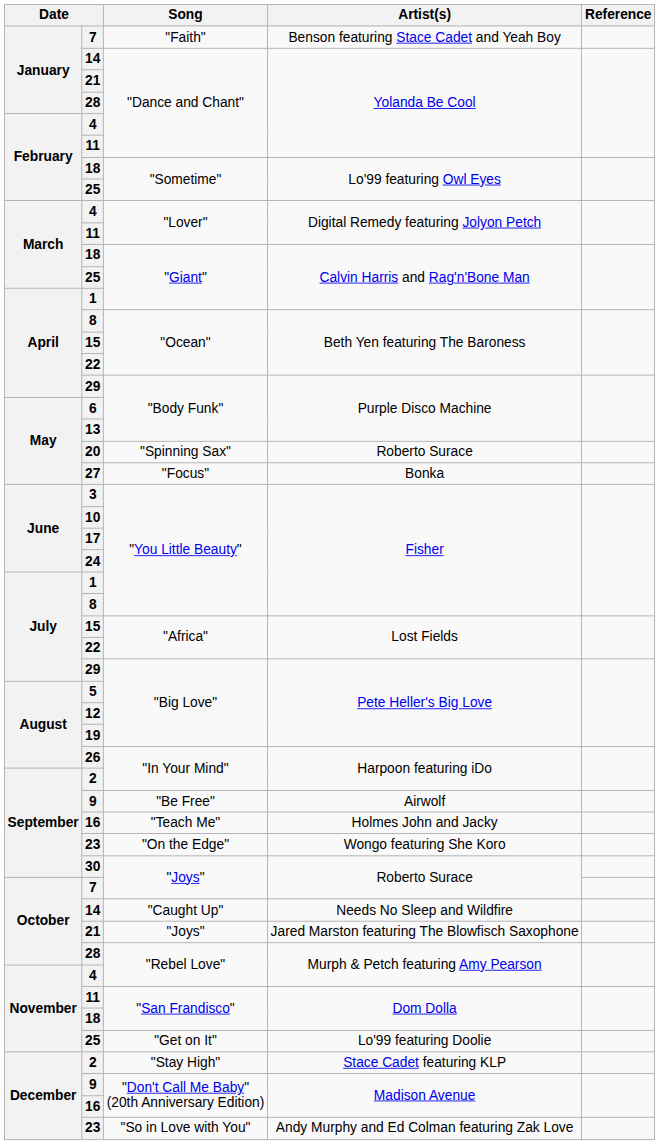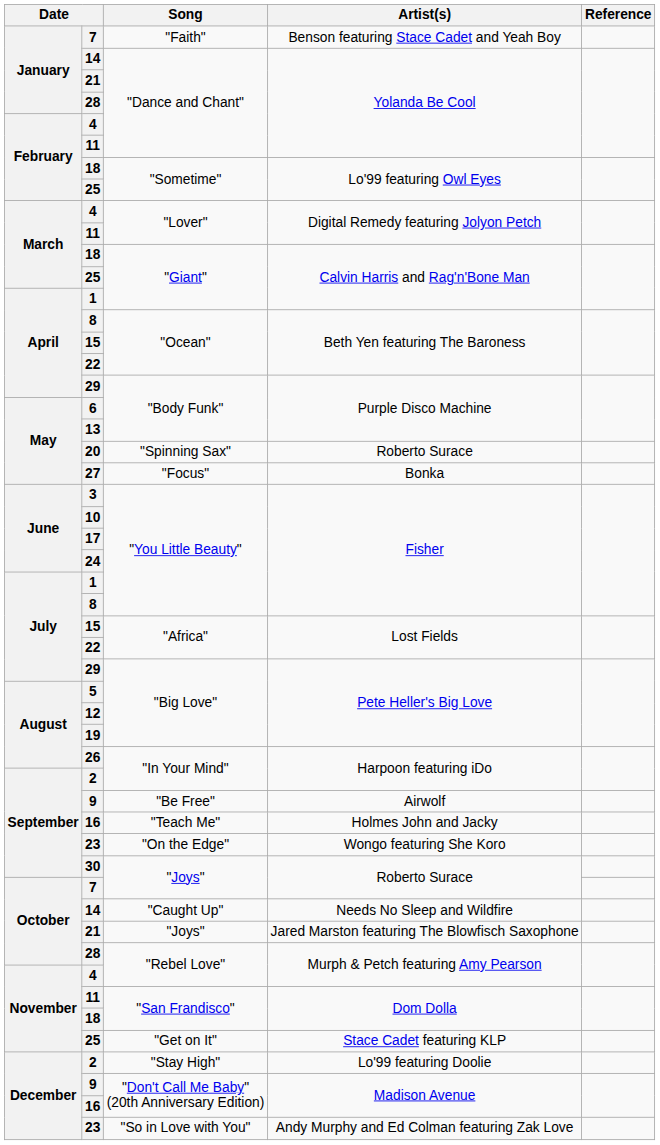"Get on It" | Artist(s): Lo'99 featuring Doolie -> Stace Cadet featuring KLP
"Stay High" | Artist(s): Stace Cadet featuring KLP -> Lo'99 featuring Doolie
